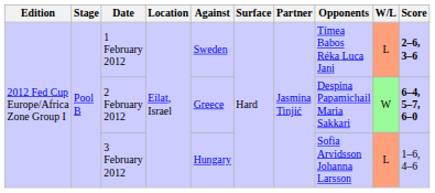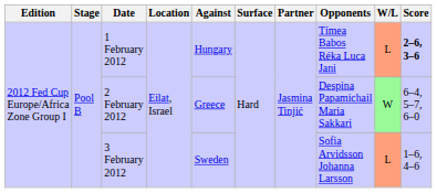1 February 2012 | Against: Sweden -> Hungary
2 February 2012 | Score: bold -> normal
3 February 2012 | Against: Hungary -> Sweden
